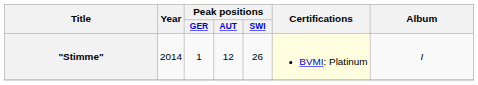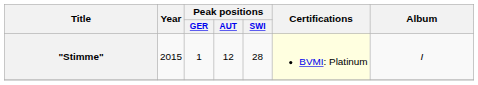"Stimme" | Year: 2014 -> 2015
"Stimme" | Peak positions / SWI: 26 -> 28
